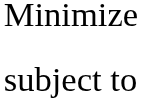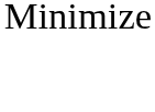- row: subject to
